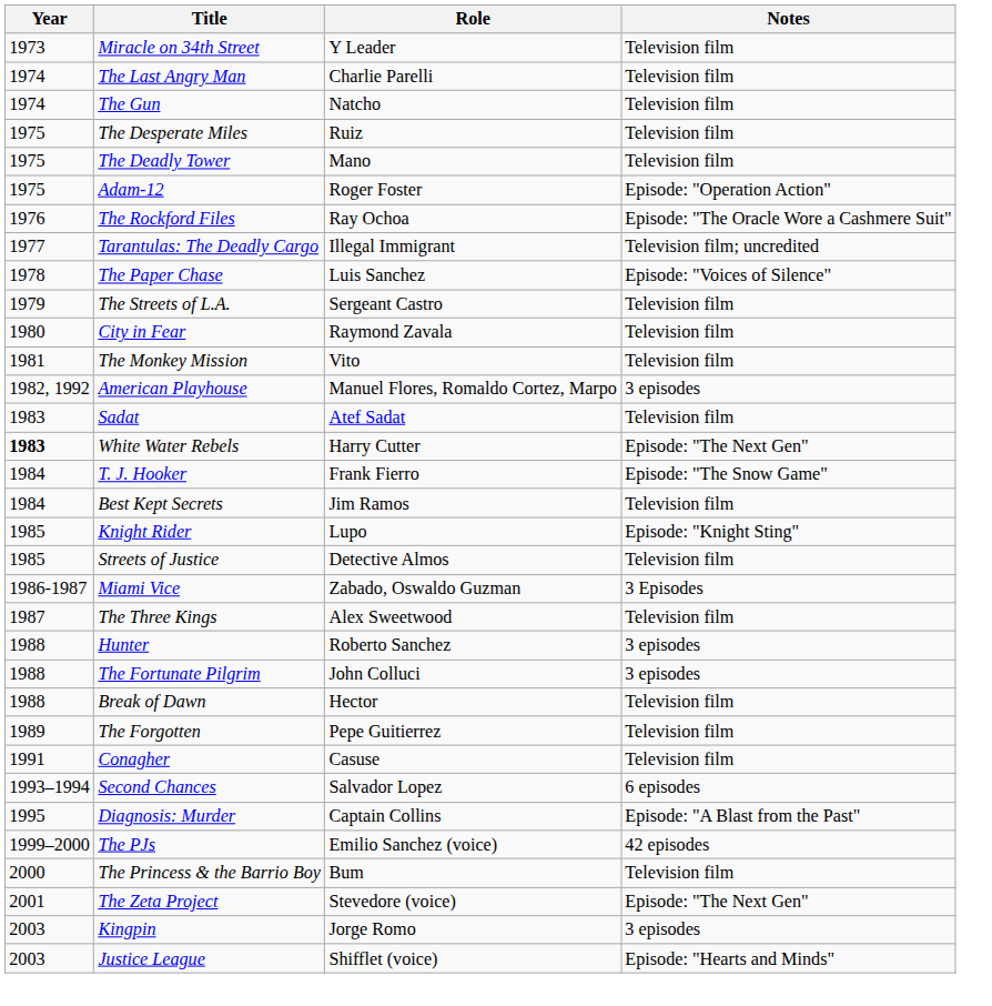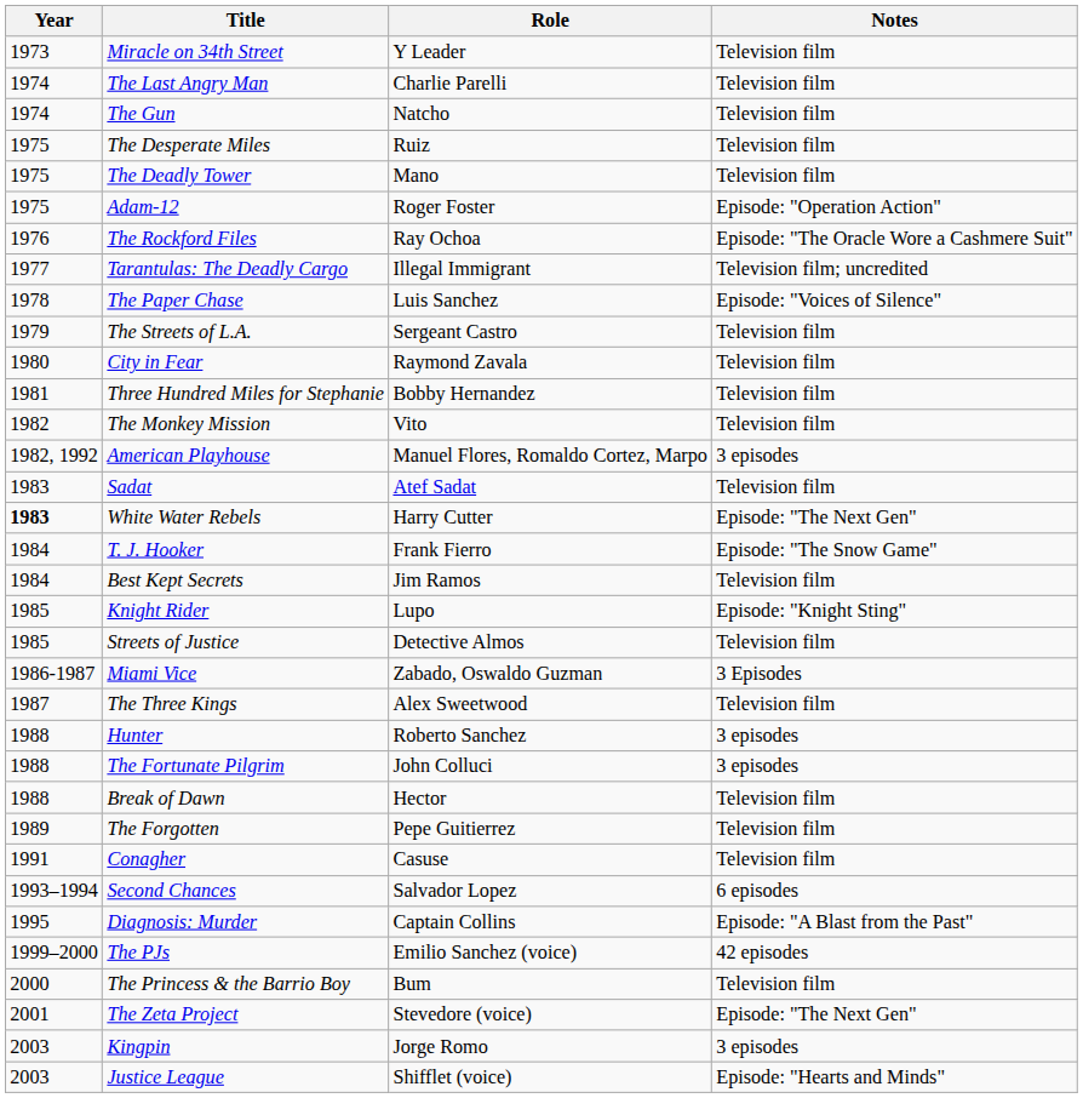+ row: 1981 | Three Hundred Miles for Stephanie | Bobby Hernandez | Television film
The Monkey Mission | Year: 1981 -> 1982
